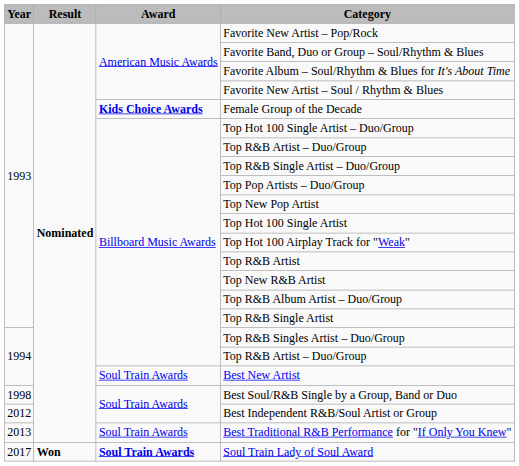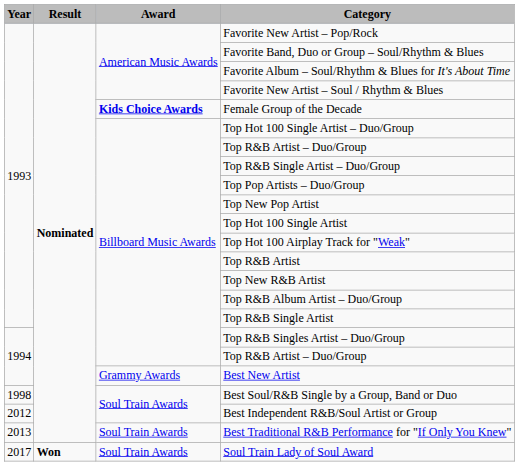Best New Artist | Award: Soul Train Awards -> Grammy Awards
Soul Train Lady of Soul Award | Award: bold -> normal
